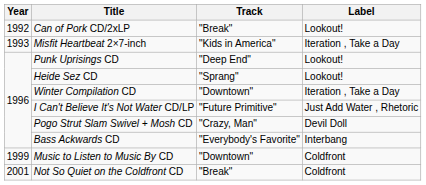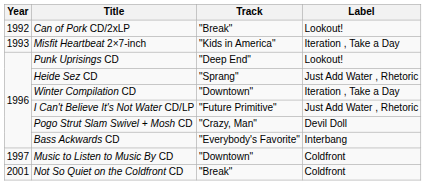Heide Sez CD | Label: Lookout! -> Just Add Water , Rhetoric
Music to Listen to Music By CD | Year: 1999 -> 1997
